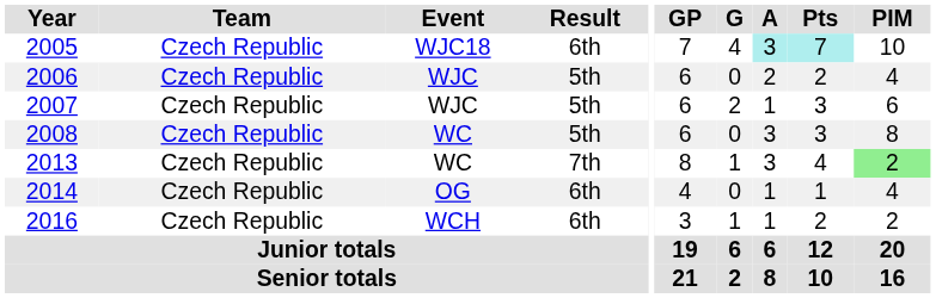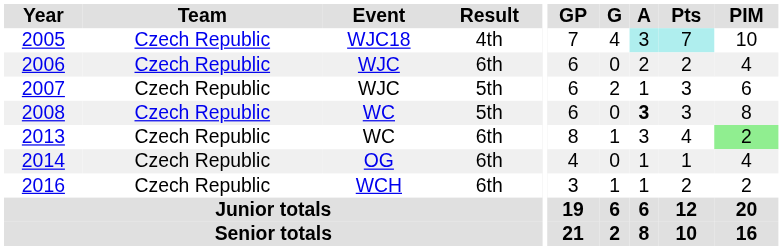2005 | Result: 6th -> 4th
2006 | Result: 5th -> 6th
2008 | A: normal -> bold
2013 | Result: 7th -> 6th
